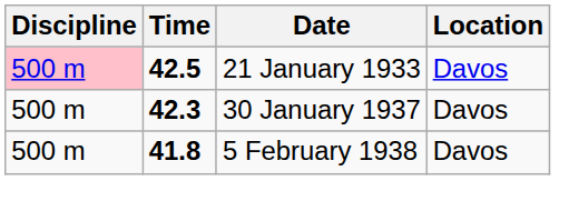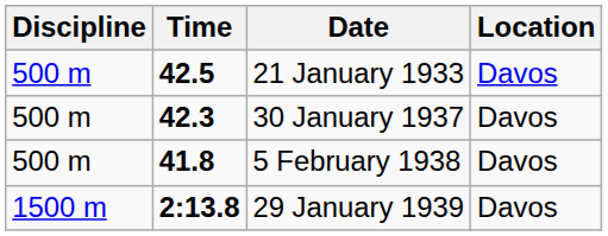21 January 1933 | Discipline: pink background -> no background
+ row: 1500 m | 2:13.8 | 29 January 1939 | Davos
